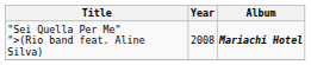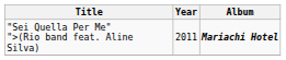"Sei Quella Per Me" ">(Rio band feat. Aline Silva) | Year: 2008 -> 2011
